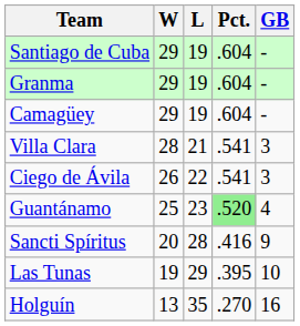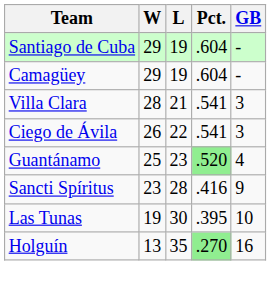- row: Granma | 29 | 19 | .604 | -
Sancti Spíritus | W: 20 -> 23
Las Tunas | L: 29 -> 30
Holguín | Pct.: no background -> lightgreen background
